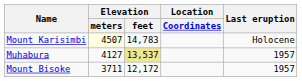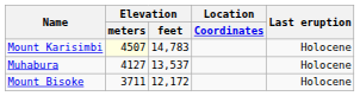Muhabura | Elevation / feet: khaki background -> no background
Muhabura | Last eruption: 1957 -> Holocene
Mount Bisoke | Last eruption: 1957 -> Holocene
